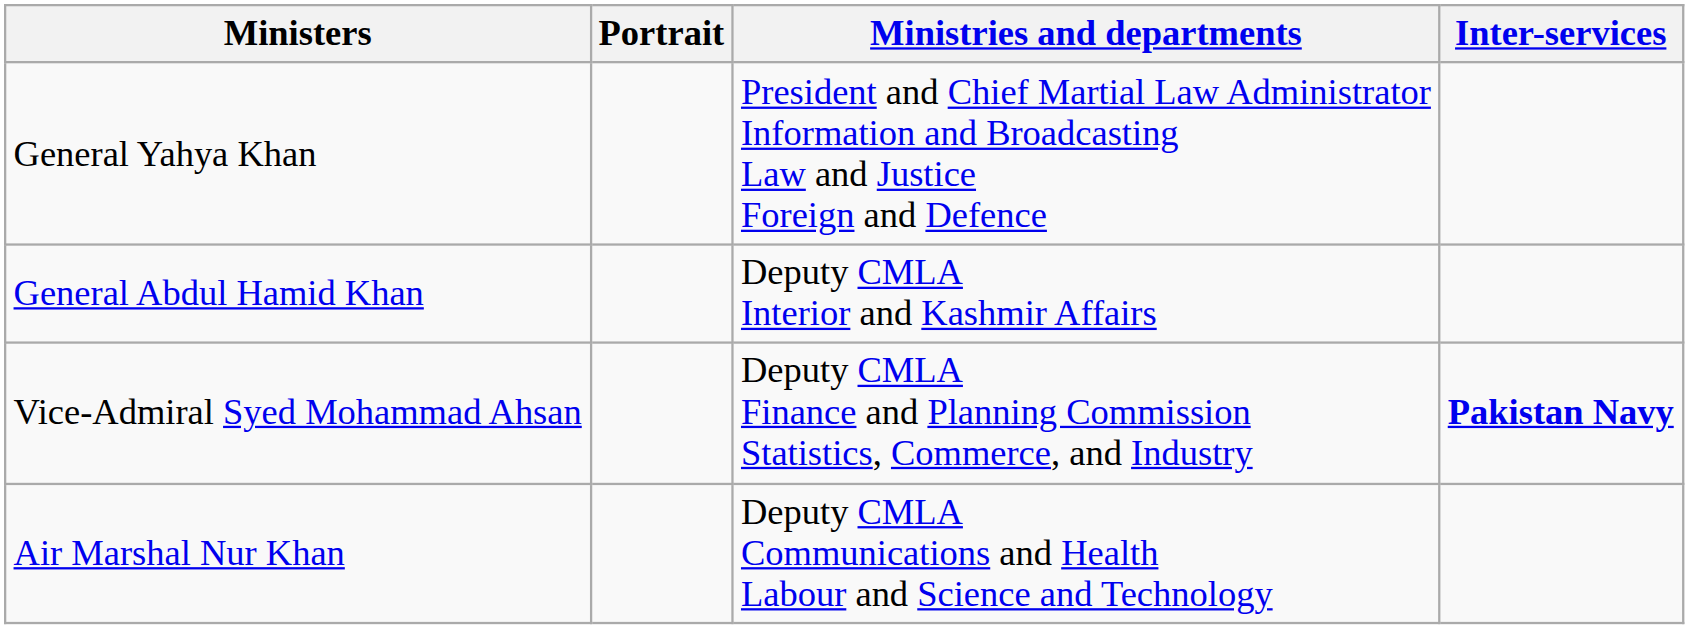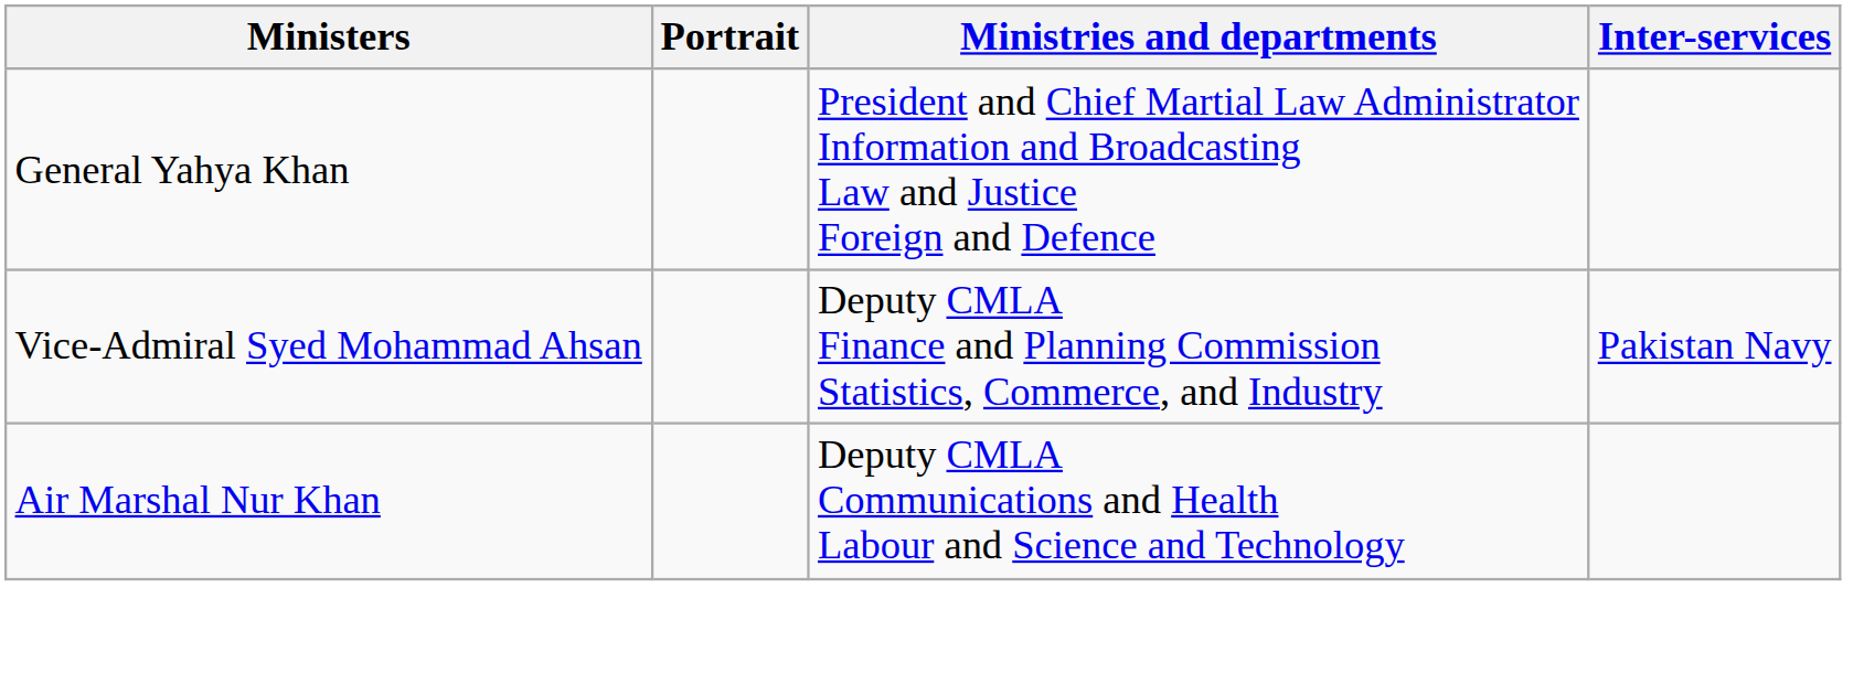- row: General Abdul Hamid Khan | Deputy CMLA Interior and Kashmir Affairs
Vice-Admiral Syed Mohammad Ahsan | Inter-services: bold -> normal
